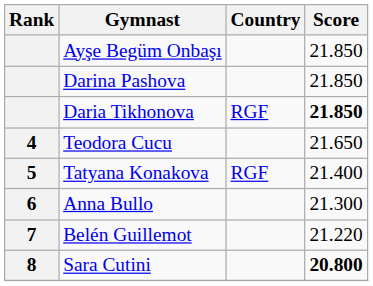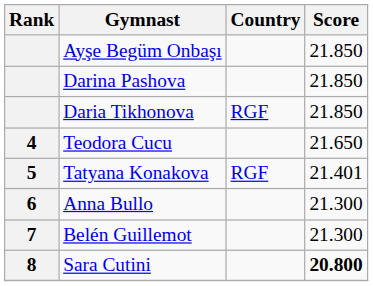Daria Tikhonova | Score: bold -> normal
Tatyana Konakova | Score: 21.400 -> 21.401
Belén Guillemot | Score: 21.220 -> 21.300
